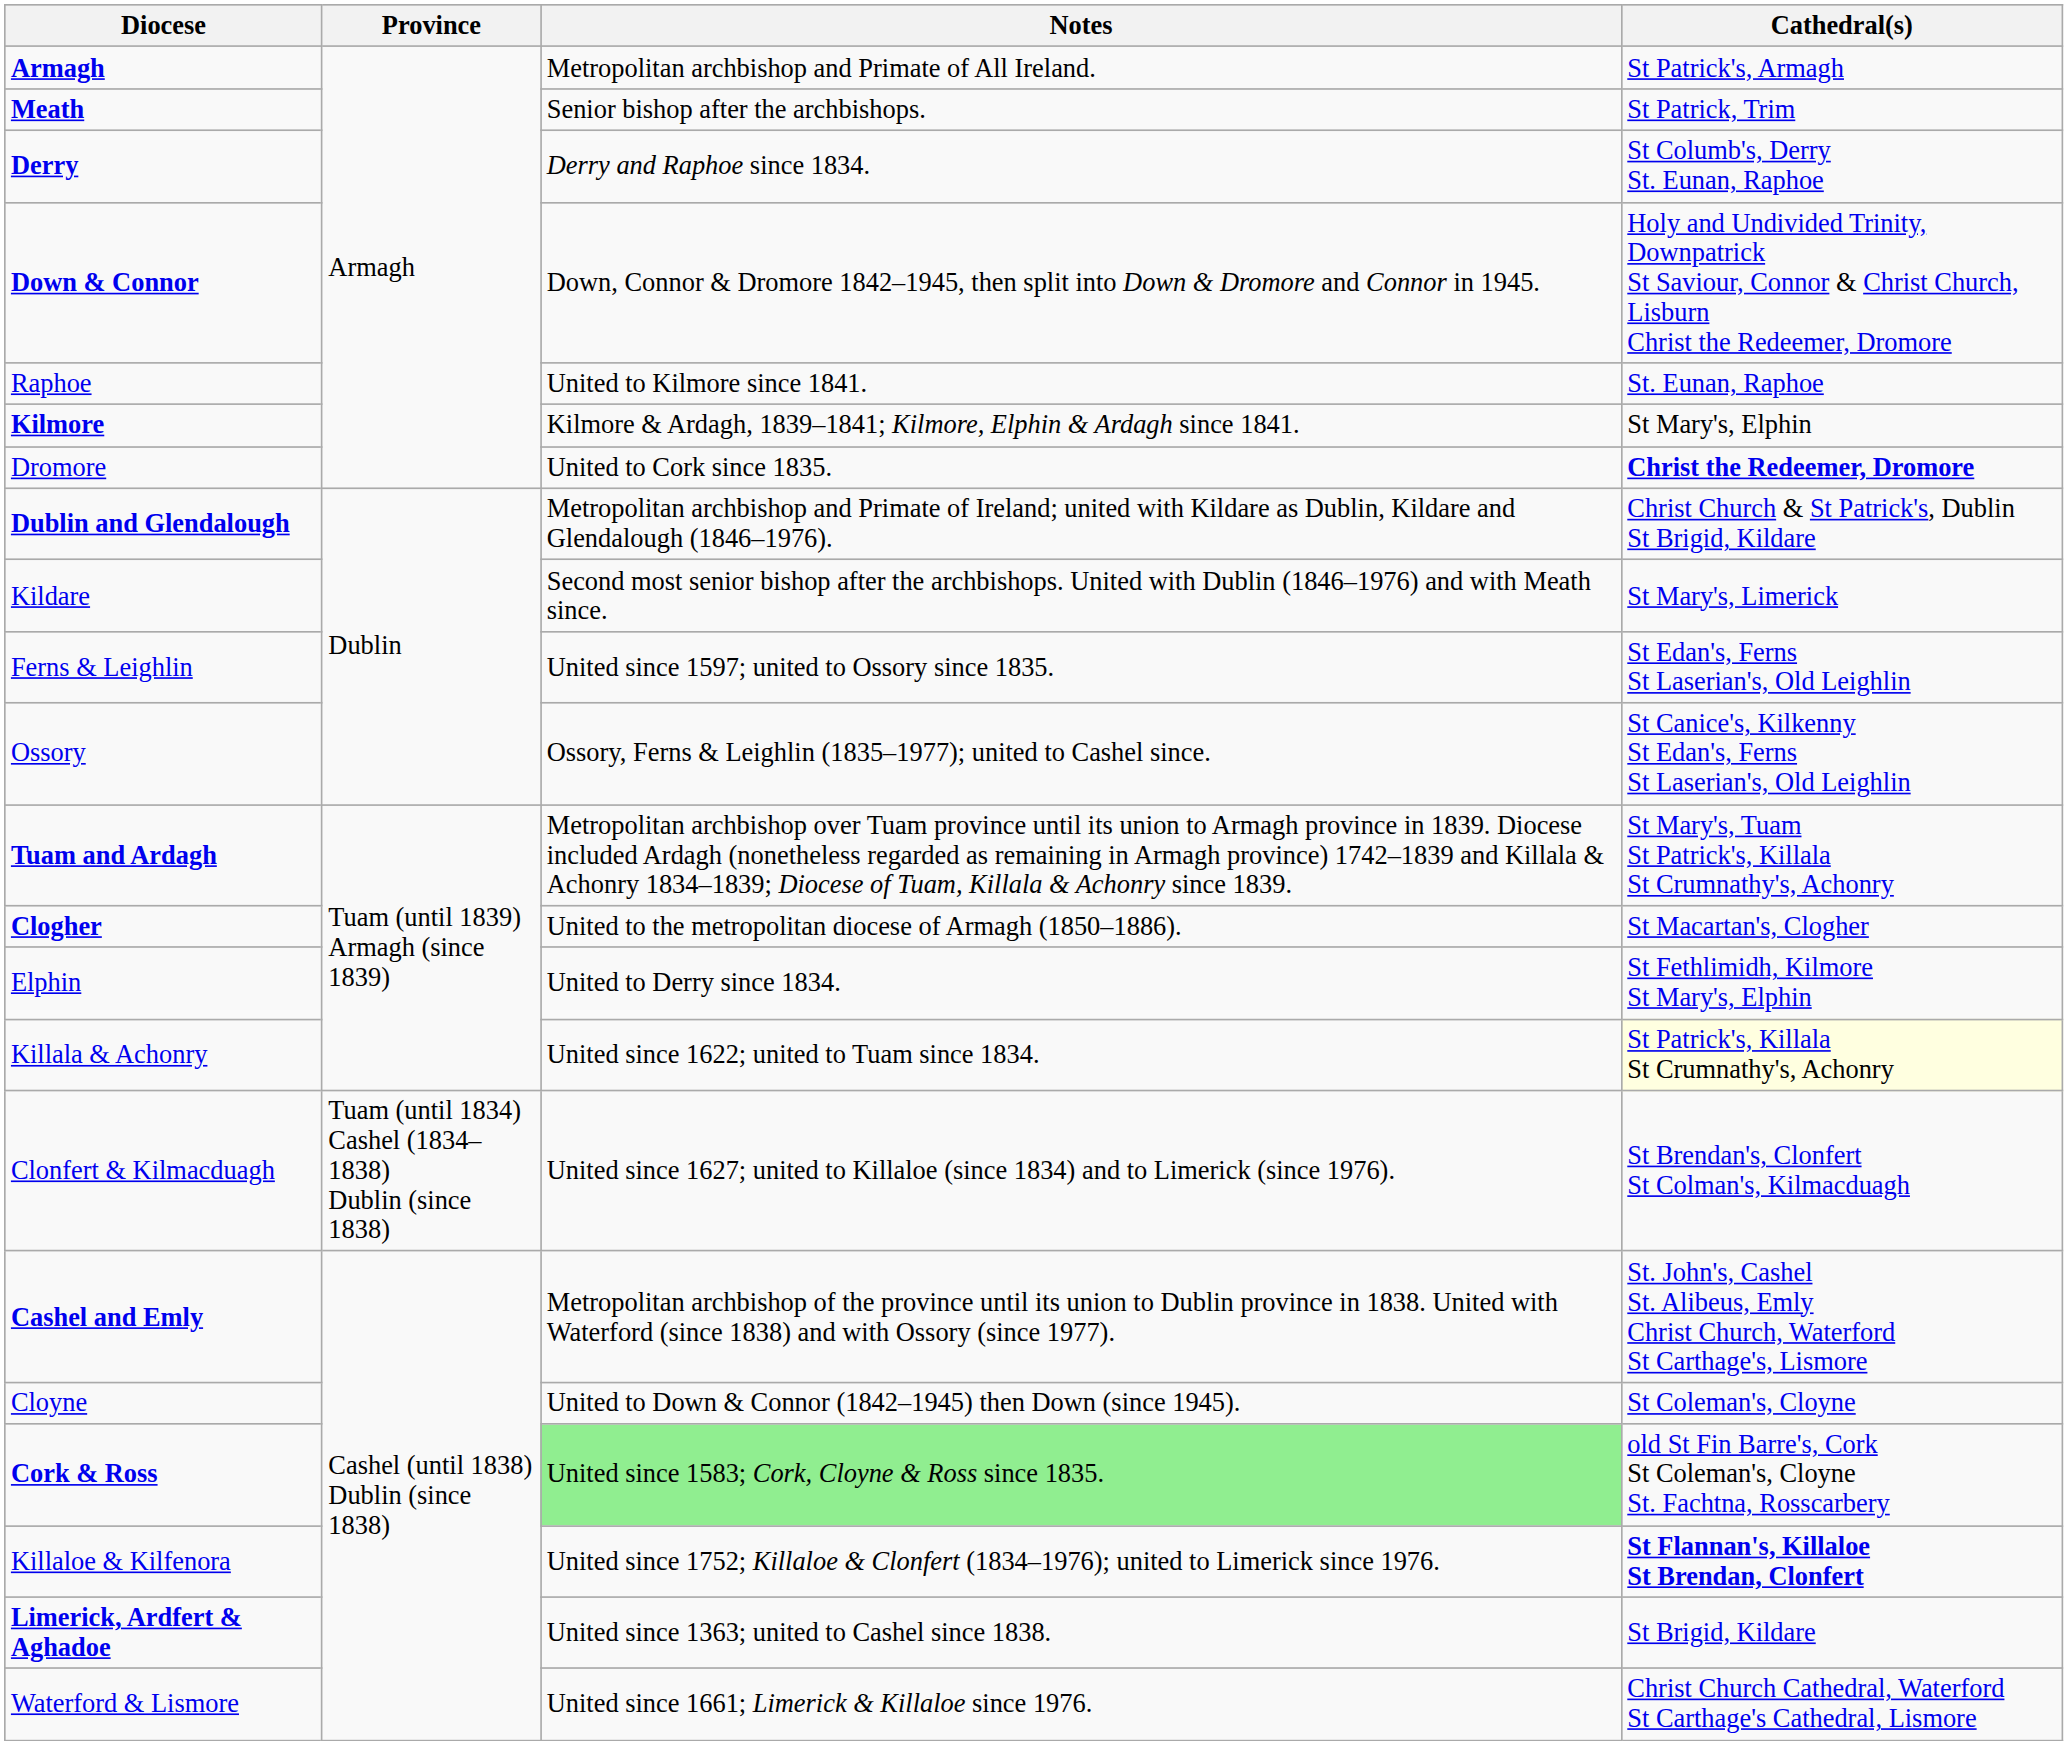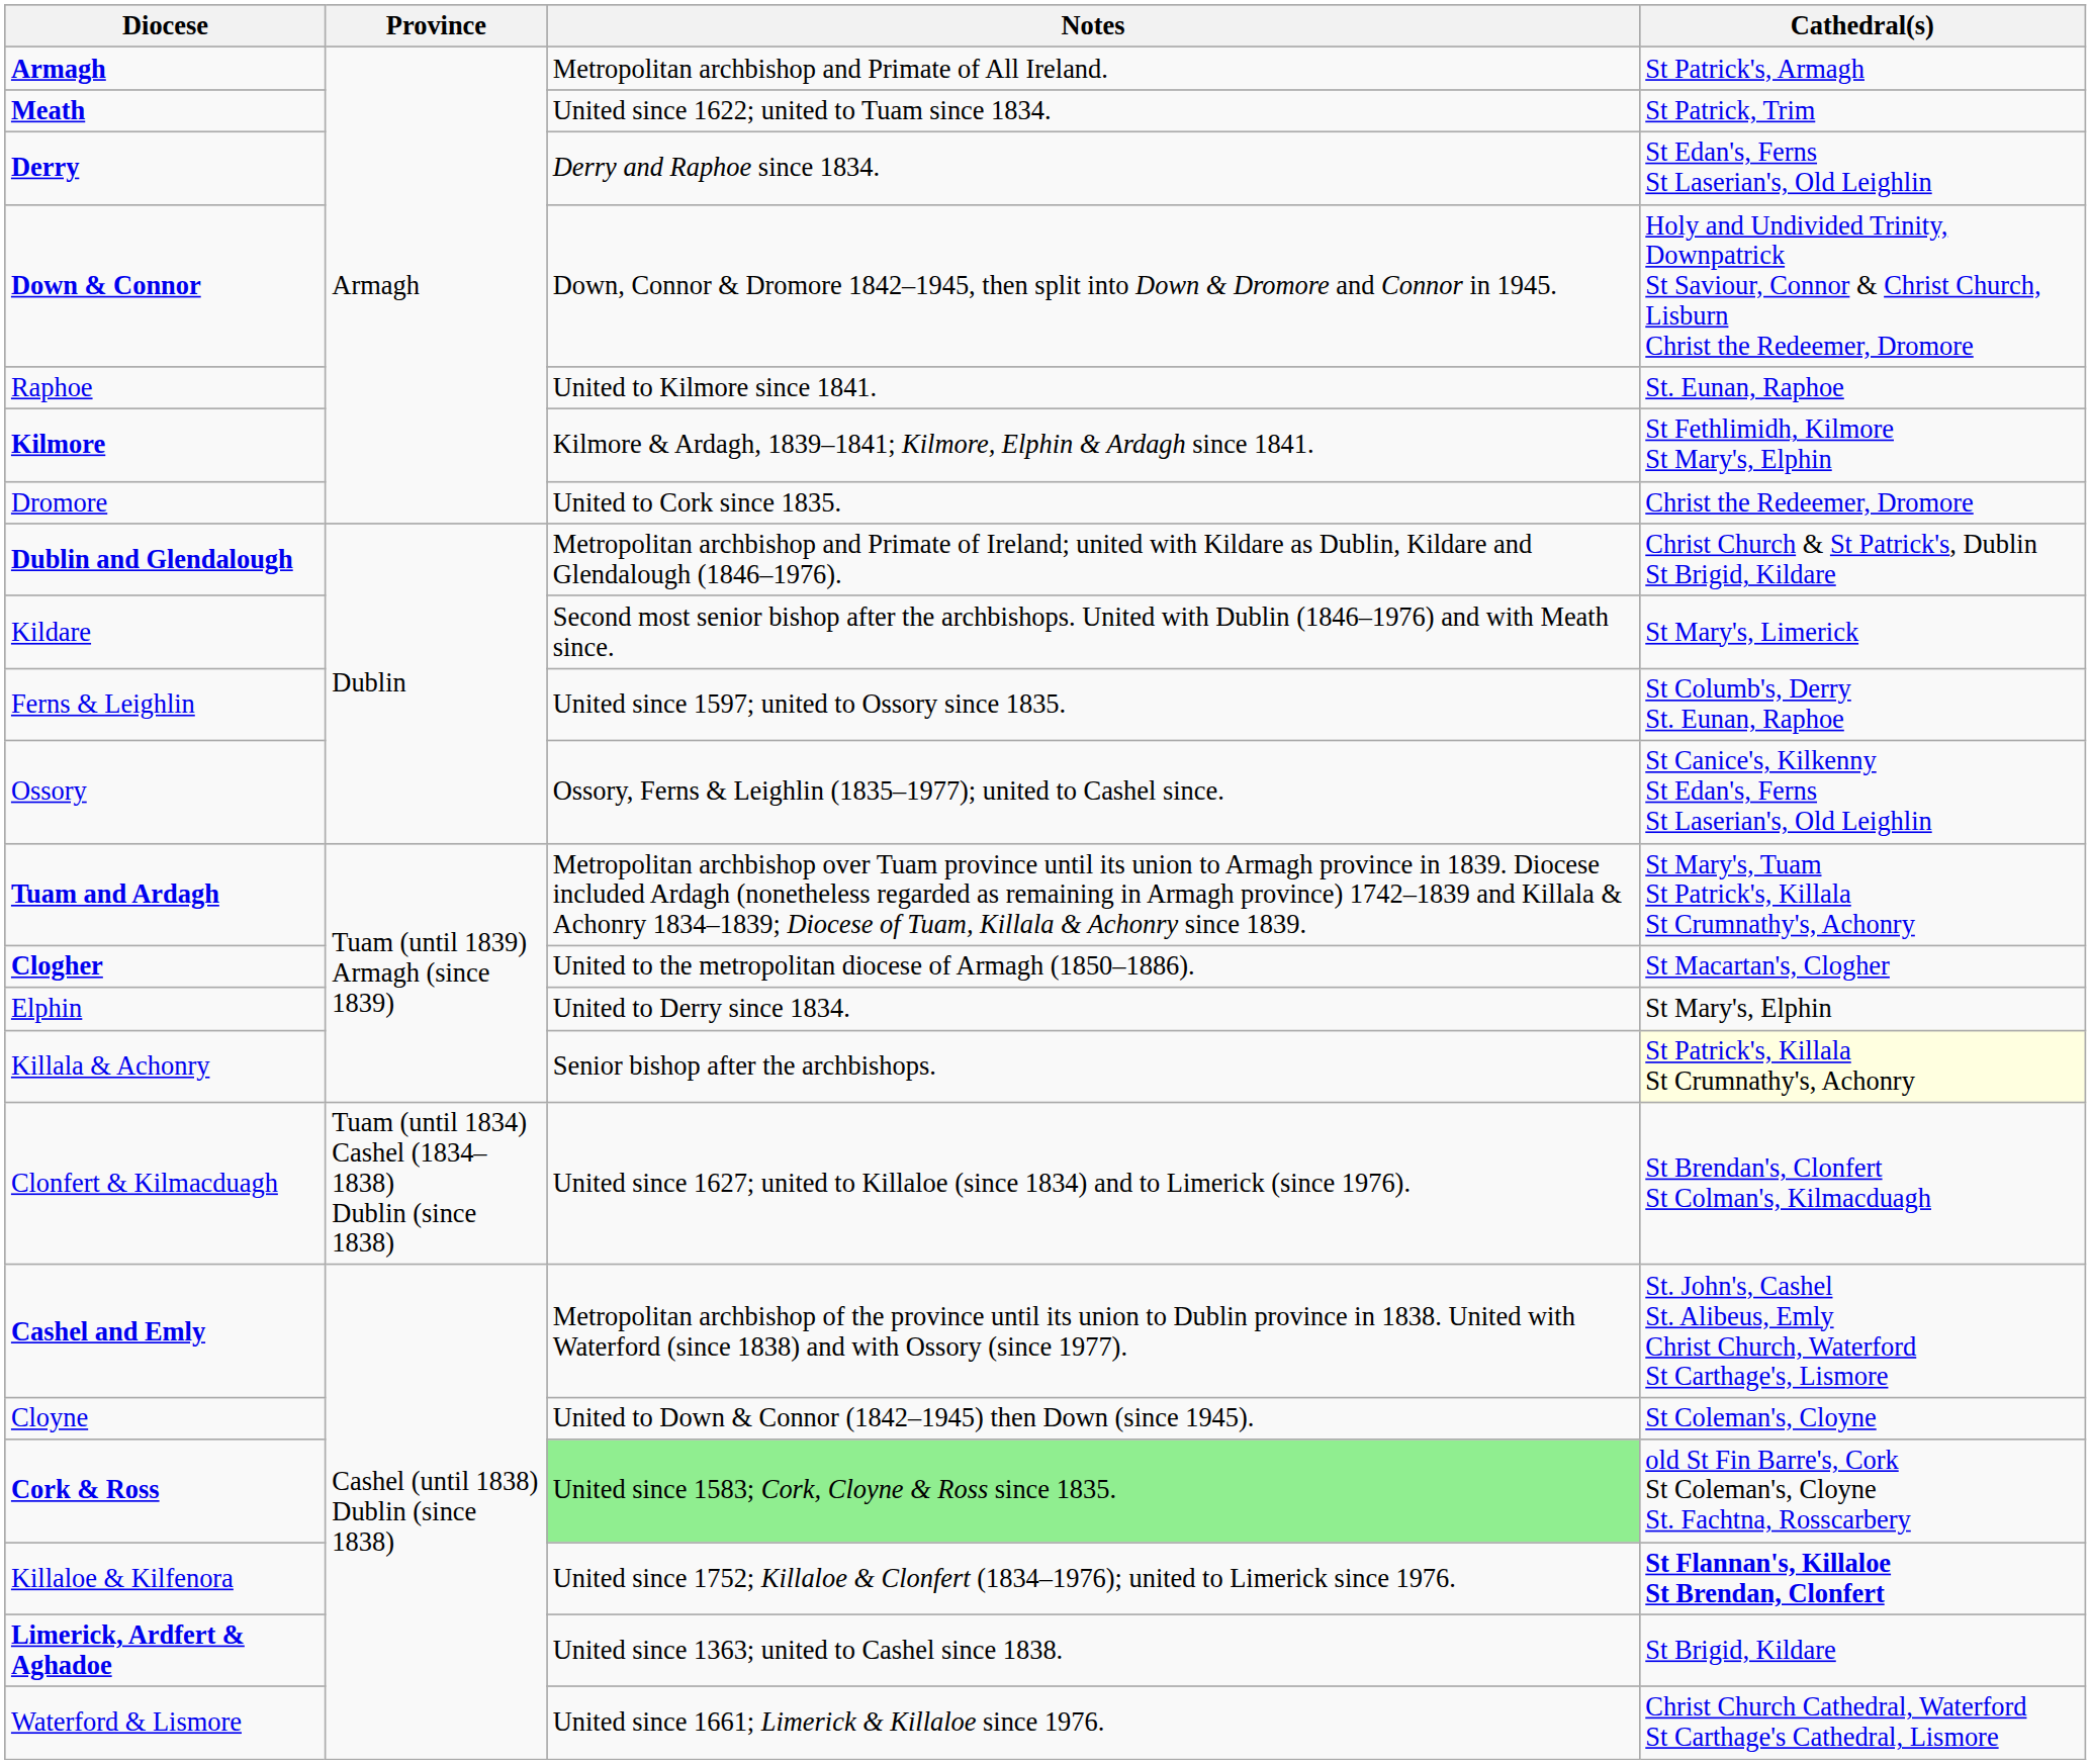Meath | Notes: Senior bishop after the archbishops. -> United since 1622; united to Tuam since 1834.
Derry | Cathedral(s): St Columb's, Derry St. Eunan, Raphoe -> St Edan's, Ferns St Laserian's, Old Leighlin
Kilmore | Cathedral(s): St Mary's, Elphin -> St Fethlimidh, Kilmore St Mary's, Elphin
Dromore | Cathedral(s): bold -> normal
Ferns & Leighlin | Cathedral(s): St Edan's, Ferns St Laserian's, Old Leighlin -> St Columb's, Derry St. Eunan, Raphoe
Elphin | Cathedral(s): St Fethlimidh, Kilmore St Mary's, Elphin -> St Mary's, Elphin
Killala & Achonry | Notes: United since 1622; united to Tuam since 1834. -> Senior bishop after the archbishops.
